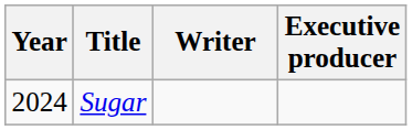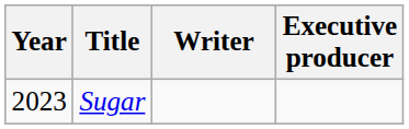Sugar | Year: 2024 -> 2023
